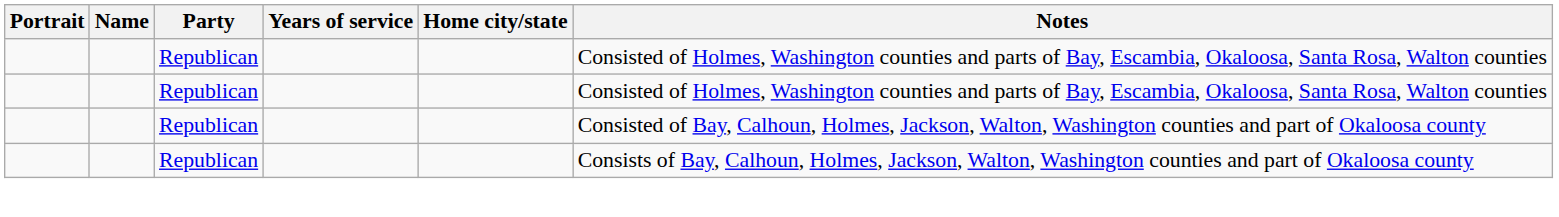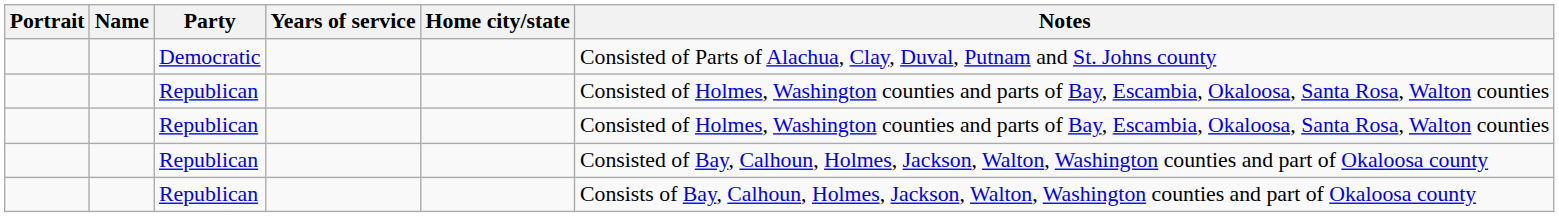+ row: Democratic | Consisted of Parts of Alachua, Clay, Duval, Putnam and St. Johns county
